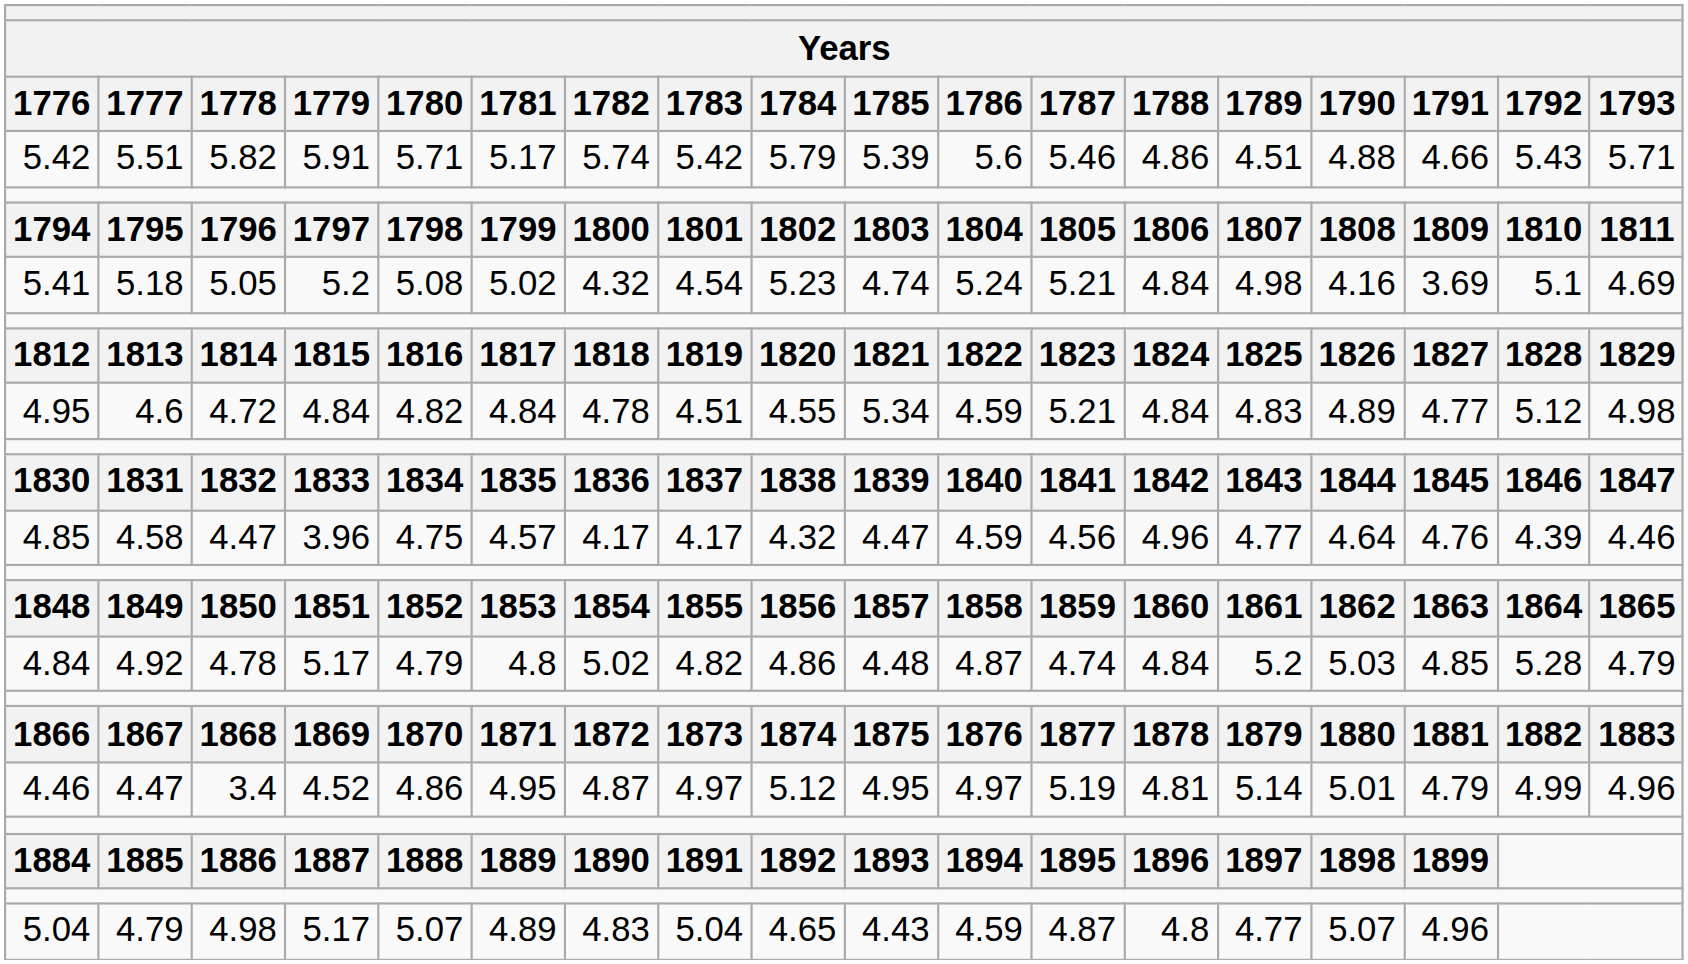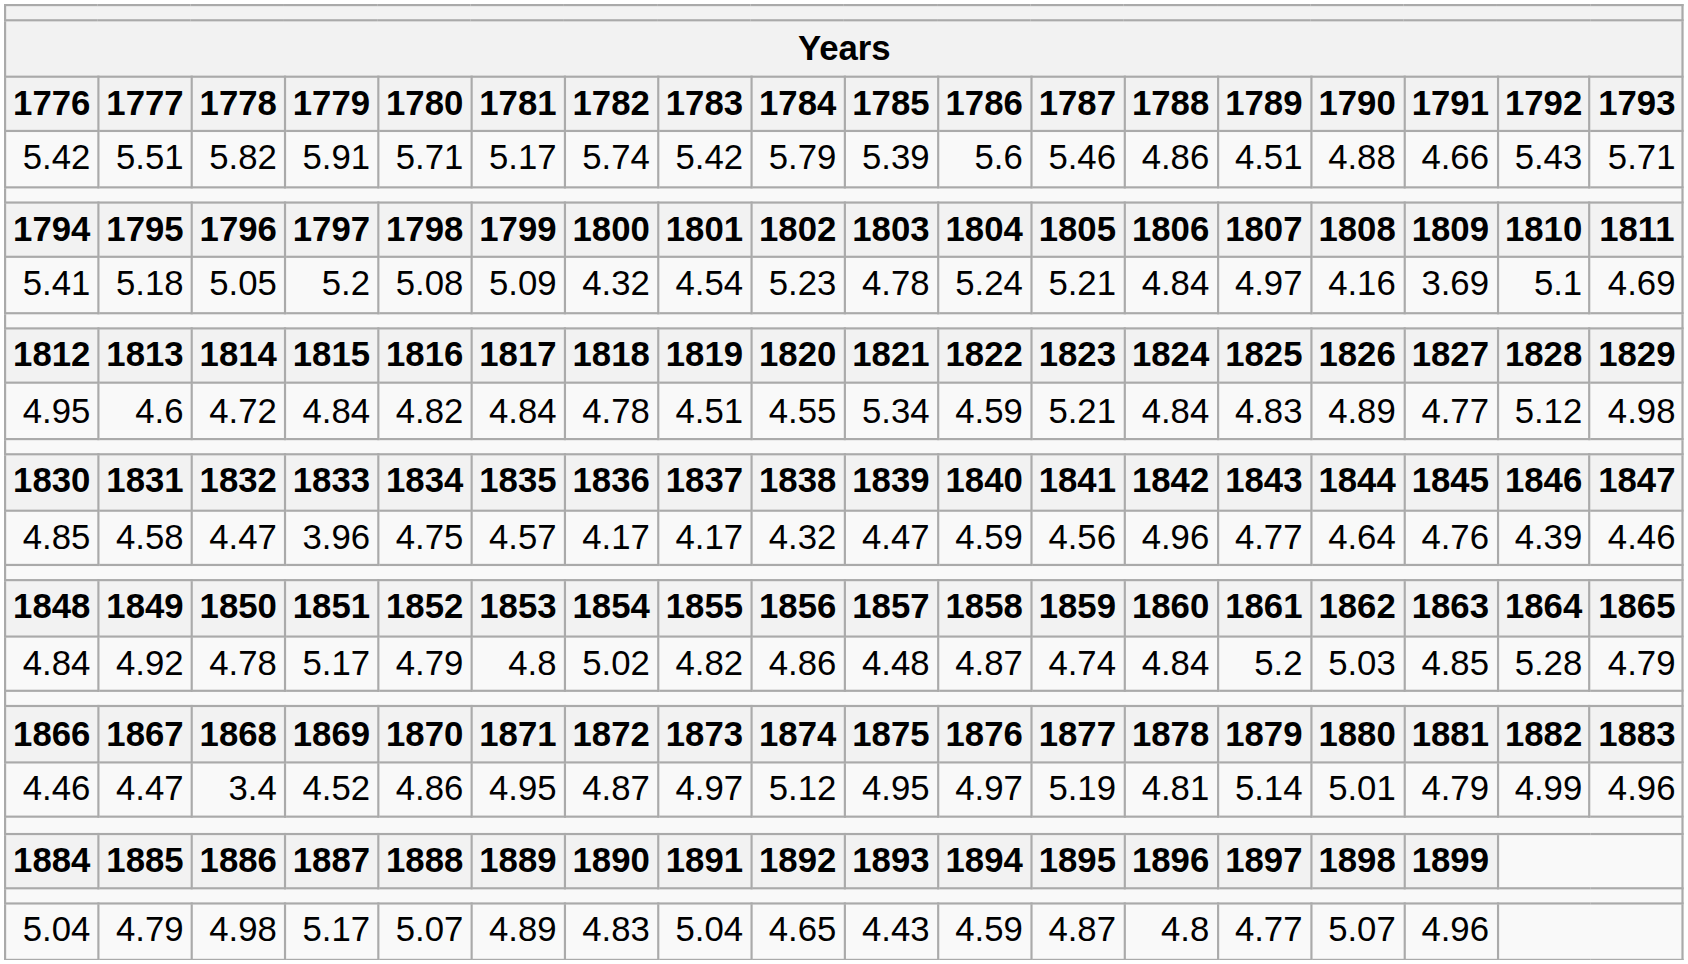5.41 | 1781: 5.02 -> 5.09
5.41 | 1785: 4.74 -> 4.78
5.41 | 1789: 4.98 -> 4.97
